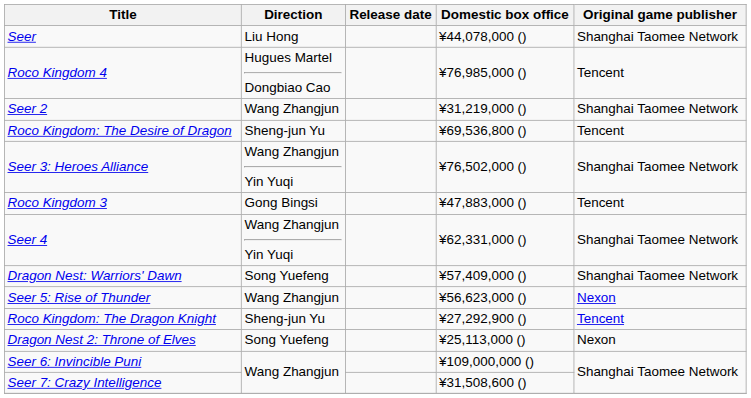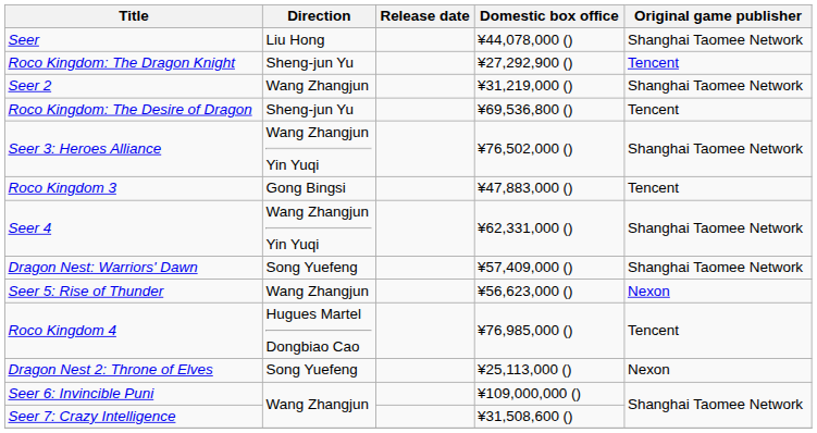rows swapped: Roco Kingdom: The Dragon Knight <-> Roco Kingdom 4
